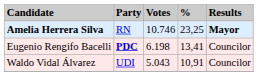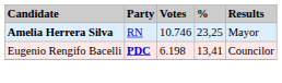Amelia Herrera Silva | Results: bold -> normal
- row: Waldo Vidal Álvarez | UDI | 5.043 | 10,91 | Councilor
